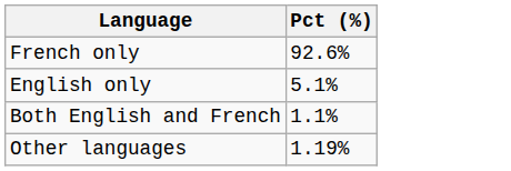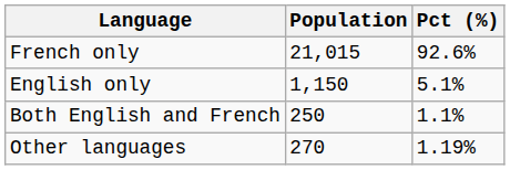+ column: Population | 21,015 | 1,150 | 250 | 270
